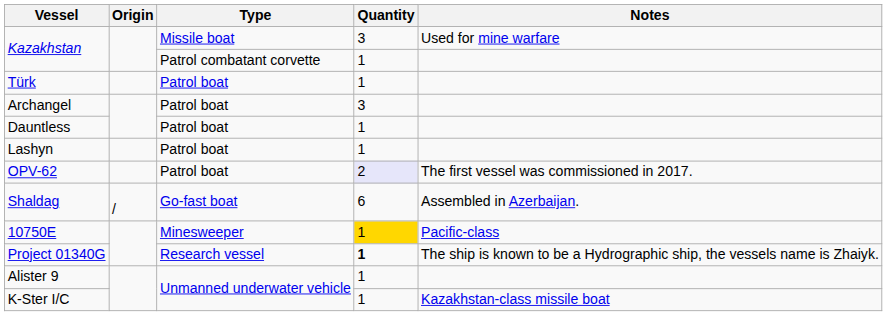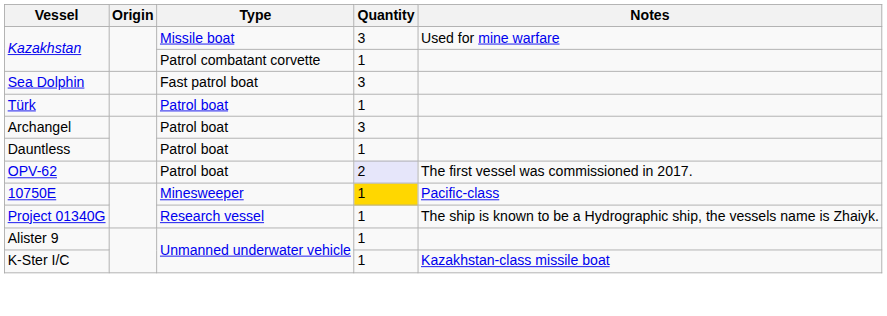+ row: Sea Dolphin | Fast patrol boat | 3
- row: Lashyn | Patrol boat | 1
- row: Shaldag | / | Go-fast boat | 6 | Assembled in Azerbaijan.
Project 01340G | Quantity: bold -> normal
